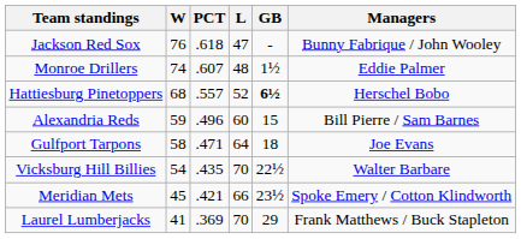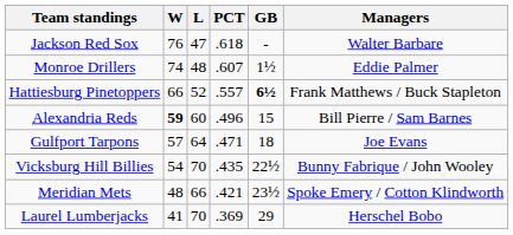columns swapped: L <-> PCT
Jackson Red Sox | Managers: Bunny Fabrique / John Wooley -> Walter Barbare
Hattiesburg Pinetoppers | W: 68 -> 66
Hattiesburg Pinetoppers | Managers: Herschel Bobo -> Frank Matthews / Buck Stapleton
Alexandria Reds | W: normal -> bold
Gulfport Tarpons | W: 58 -> 57
Vicksburg Hill Billies | Managers: Walter Barbare -> Bunny Fabrique / John Wooley
Meridian Mets | W: 45 -> 48
Laurel Lumberjacks | Managers: Frank Matthews / Buck Stapleton -> Herschel Bobo
